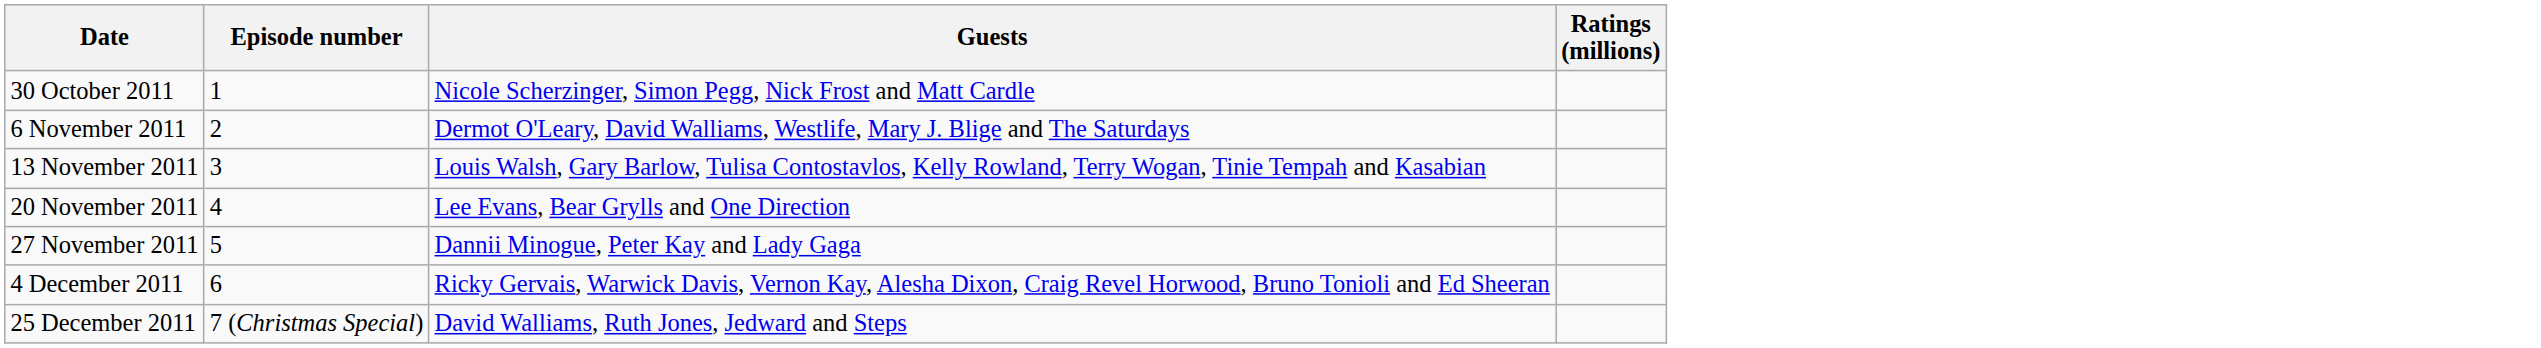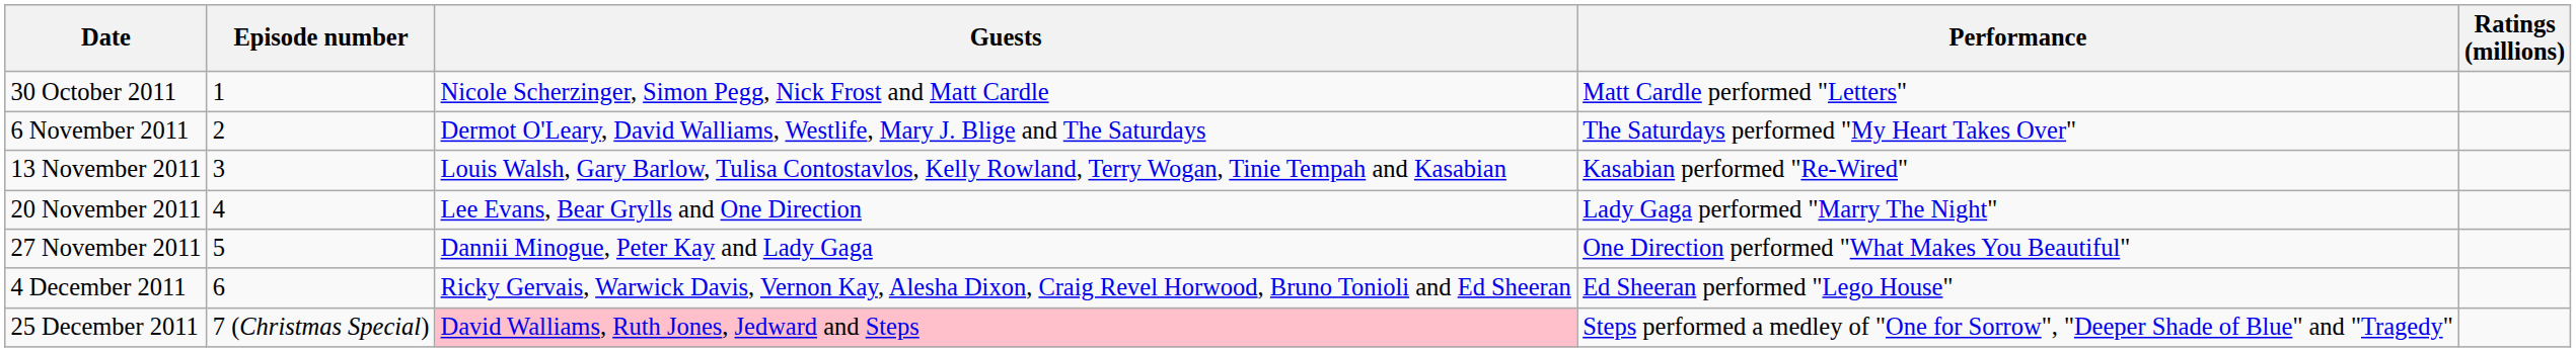+ column: Performance | Matt Cardle performed "Letters" | The Saturdays performed "My Heart Takes Over" | Kasabian performed "Re-Wired" | Lady Gaga performed "Marry The Night" | One Direction performed "What Makes You Beautiful" | Ed Sheeran performed "Lego House" | Steps performed a medley of "One for Sorrow", "Deeper Shade of Blue" and "Tragedy"
25 December 2011 | Guests: no background -> pink background
